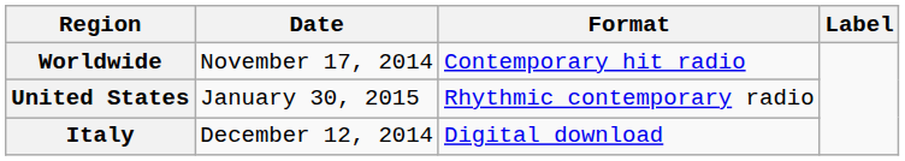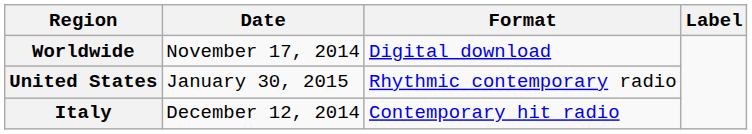Worldwide | Format: Contemporary hit radio -> Digital download
Italy | Format: Digital download -> Contemporary hit radio
